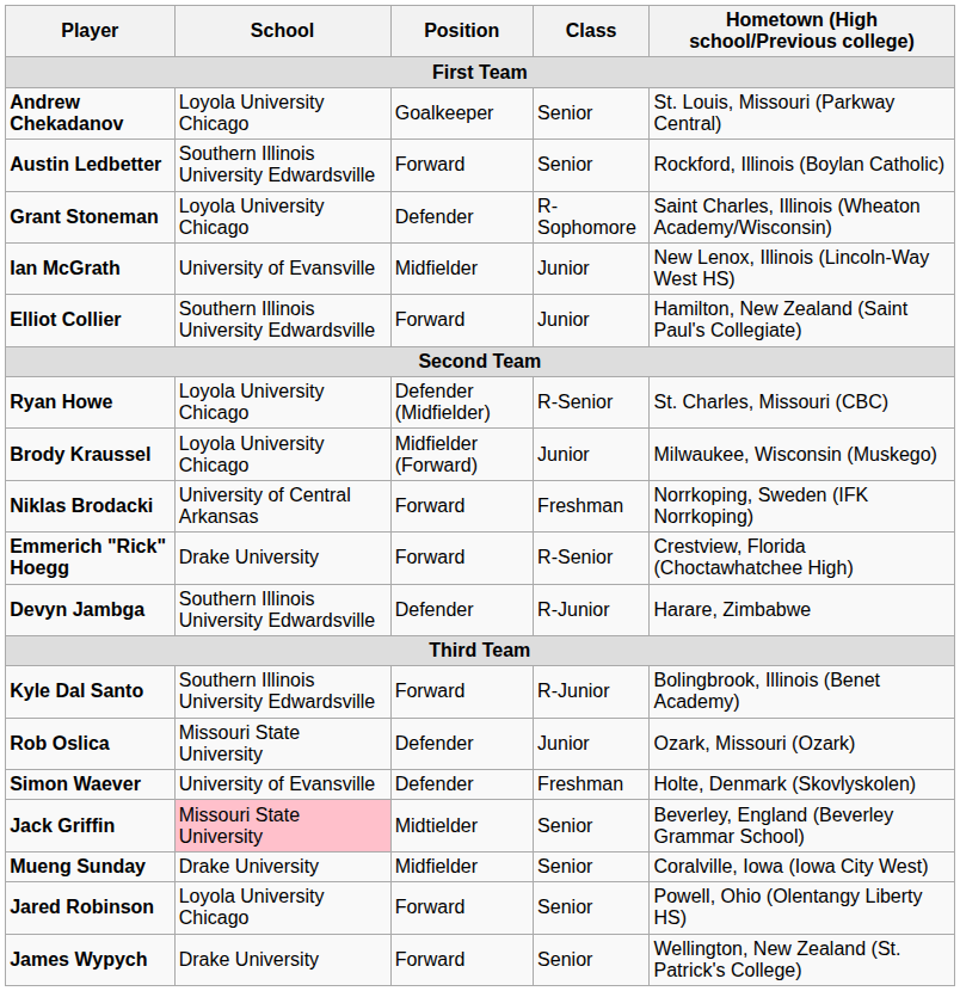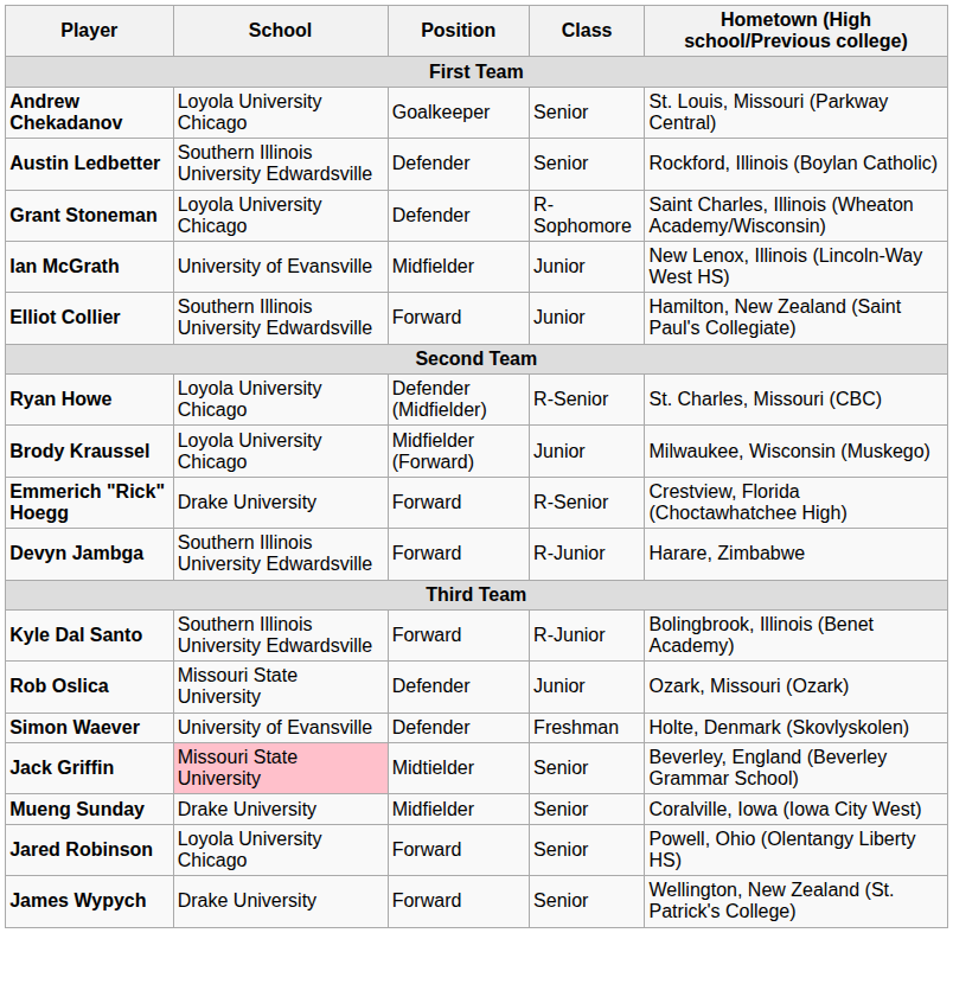Austin Ledbetter | Position: Forward -> Defender
- row: Niklas Brodacki | University of Central Arkansas | Forward | Freshman | Norrkoping, Sweden (IFK Norrkoping)
Devyn Jambga | Position: Defender -> Forward
